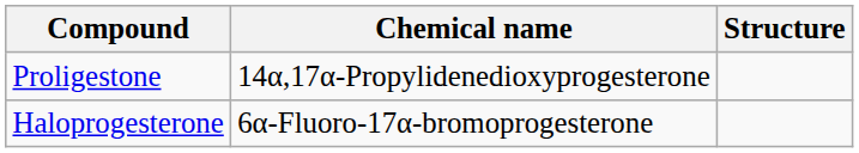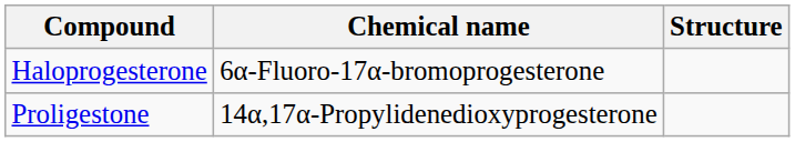rows swapped: Haloprogesterone <-> Proligestone
